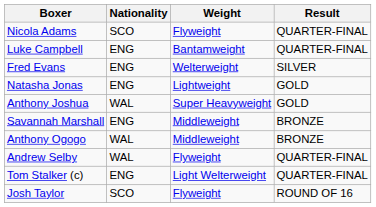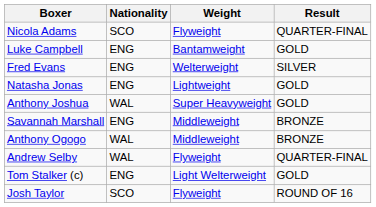Luke Campbell | Result: QUARTER-FINAL -> GOLD
Tom Stalker (c) | Result: QUARTER-FINAL -> GOLD
